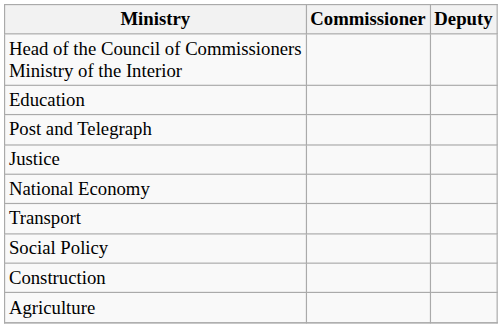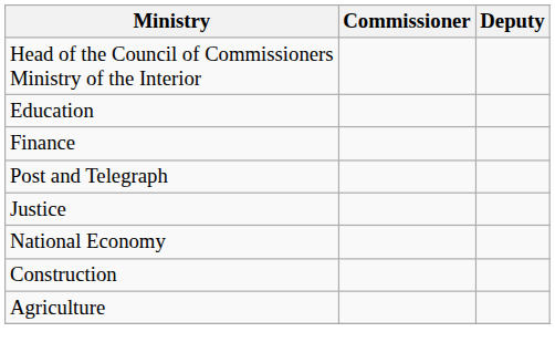+ row: Finance
- row: Transport
- row: Social Policy
